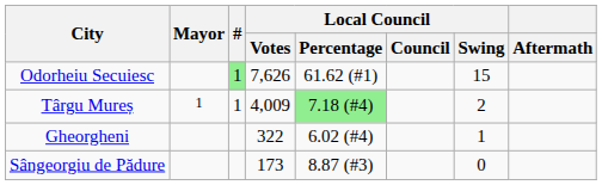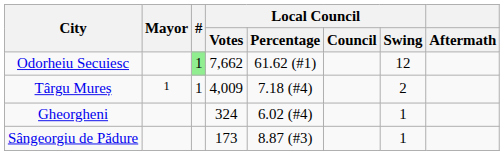Odorheiu Secuiesc | Local Council / Votes: 7,626 -> 7,662
Odorheiu Secuiesc | Local Council / Swing: 15 -> 12
Târgu Mureș | Local Council / Percentage: lightgreen background -> no background
Gheorgheni | Local Council / Votes: 322 -> 324
Sângeorgiu de Pădure | Local Council / Swing: 0 -> 1
